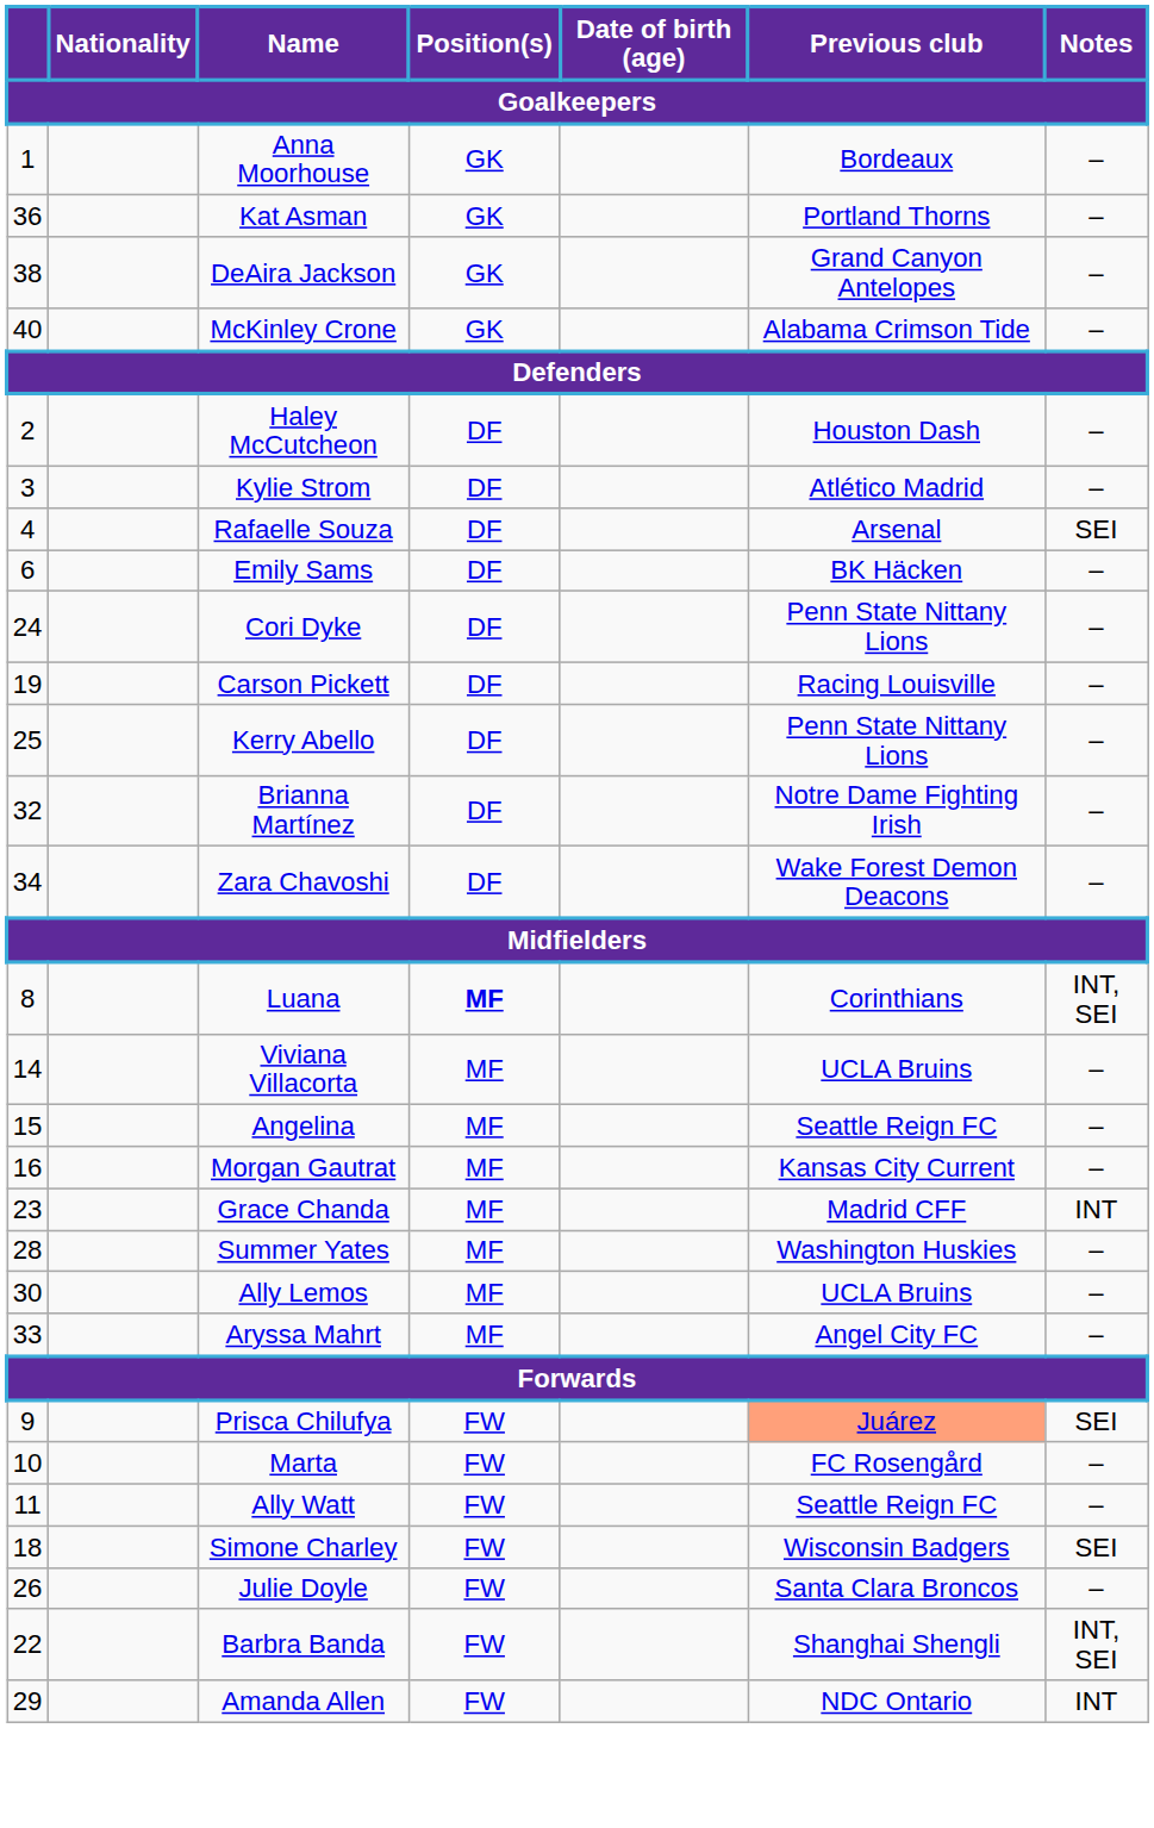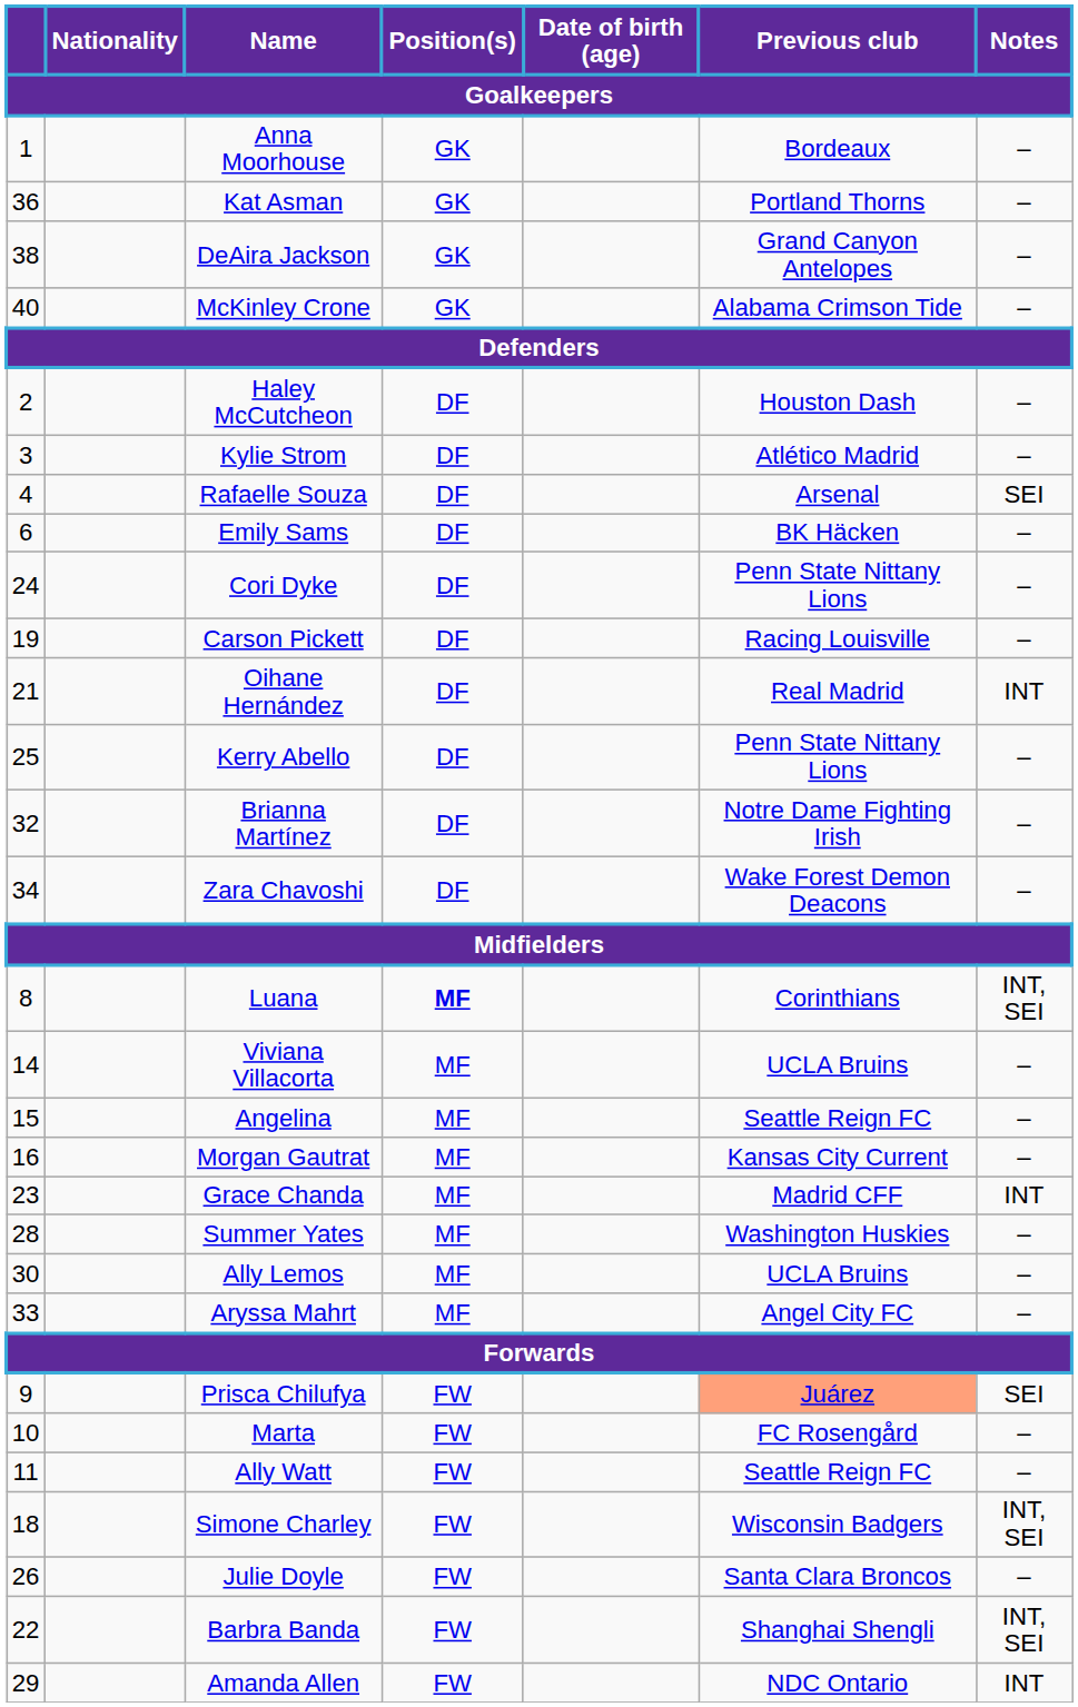+ row: 21 | Oihane Hernández | DF | Real Madrid | INT
Simone Charley | Notes: SEI -> INT, SEI
